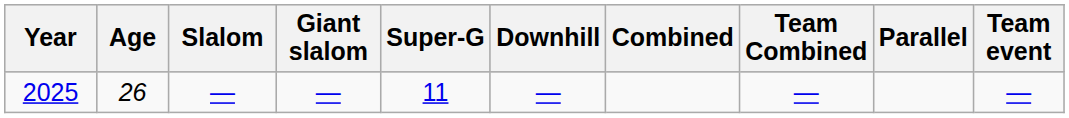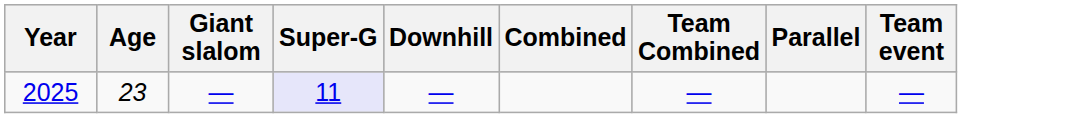- column: Slalom | —
2025 | Age: 26 -> 23
2025 | Super-G: no background -> lavender background
